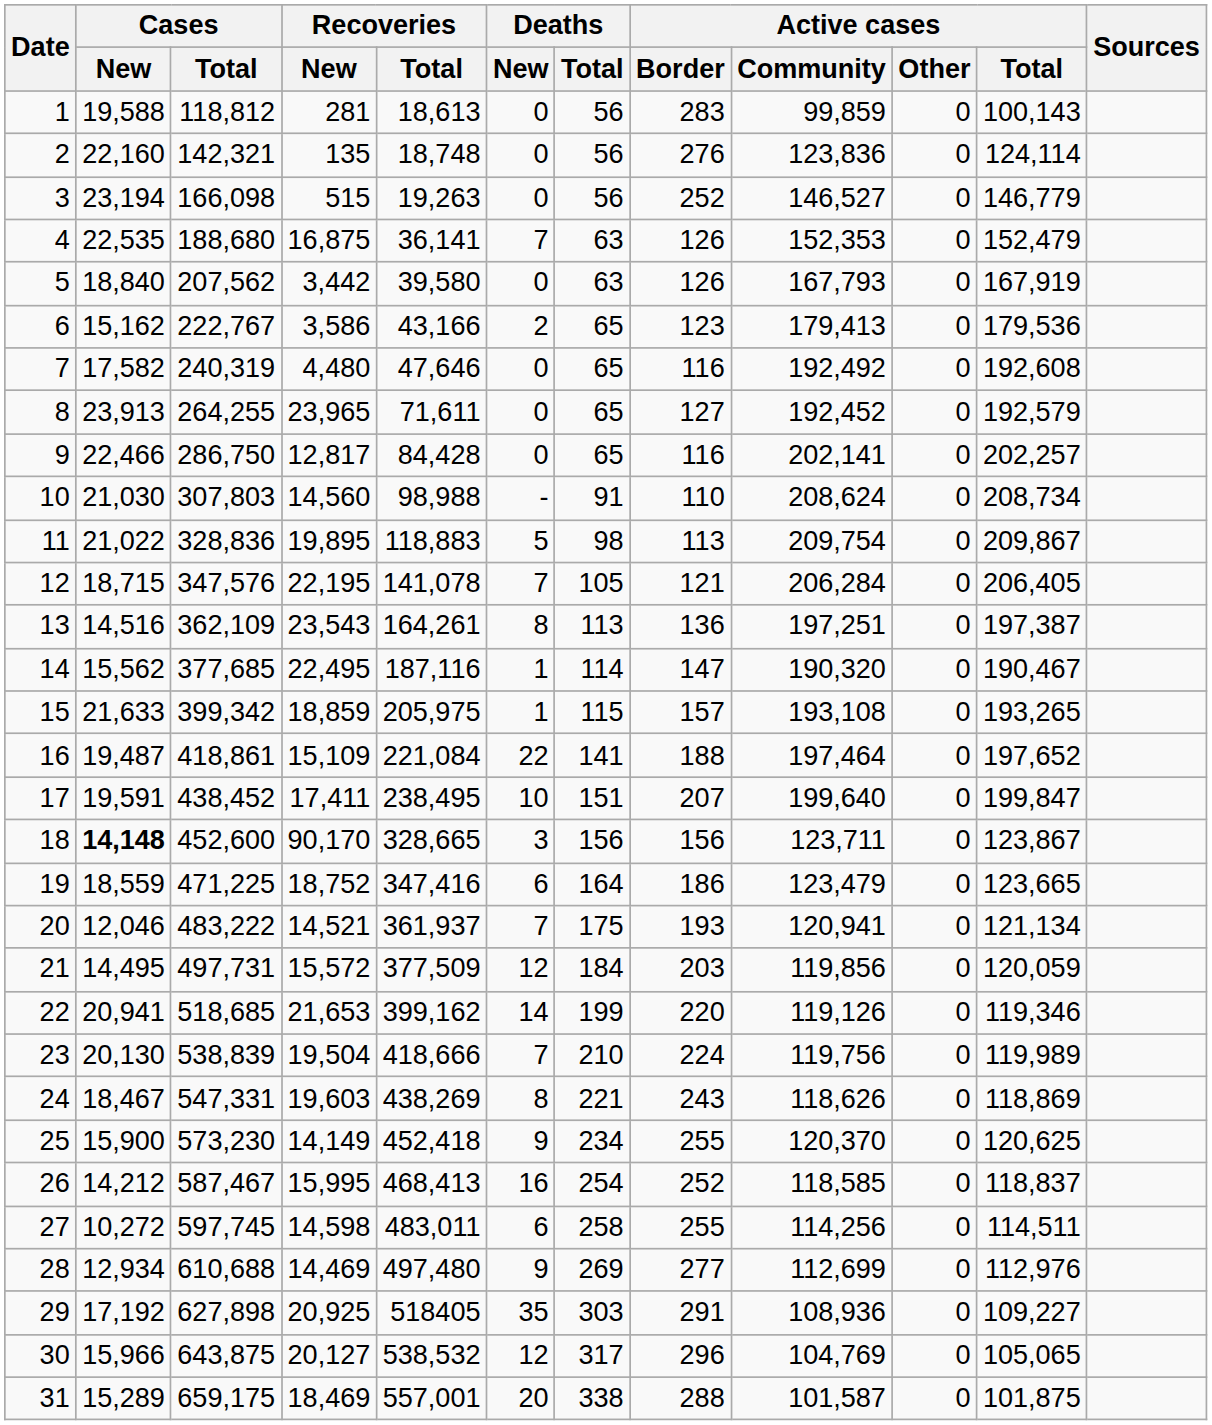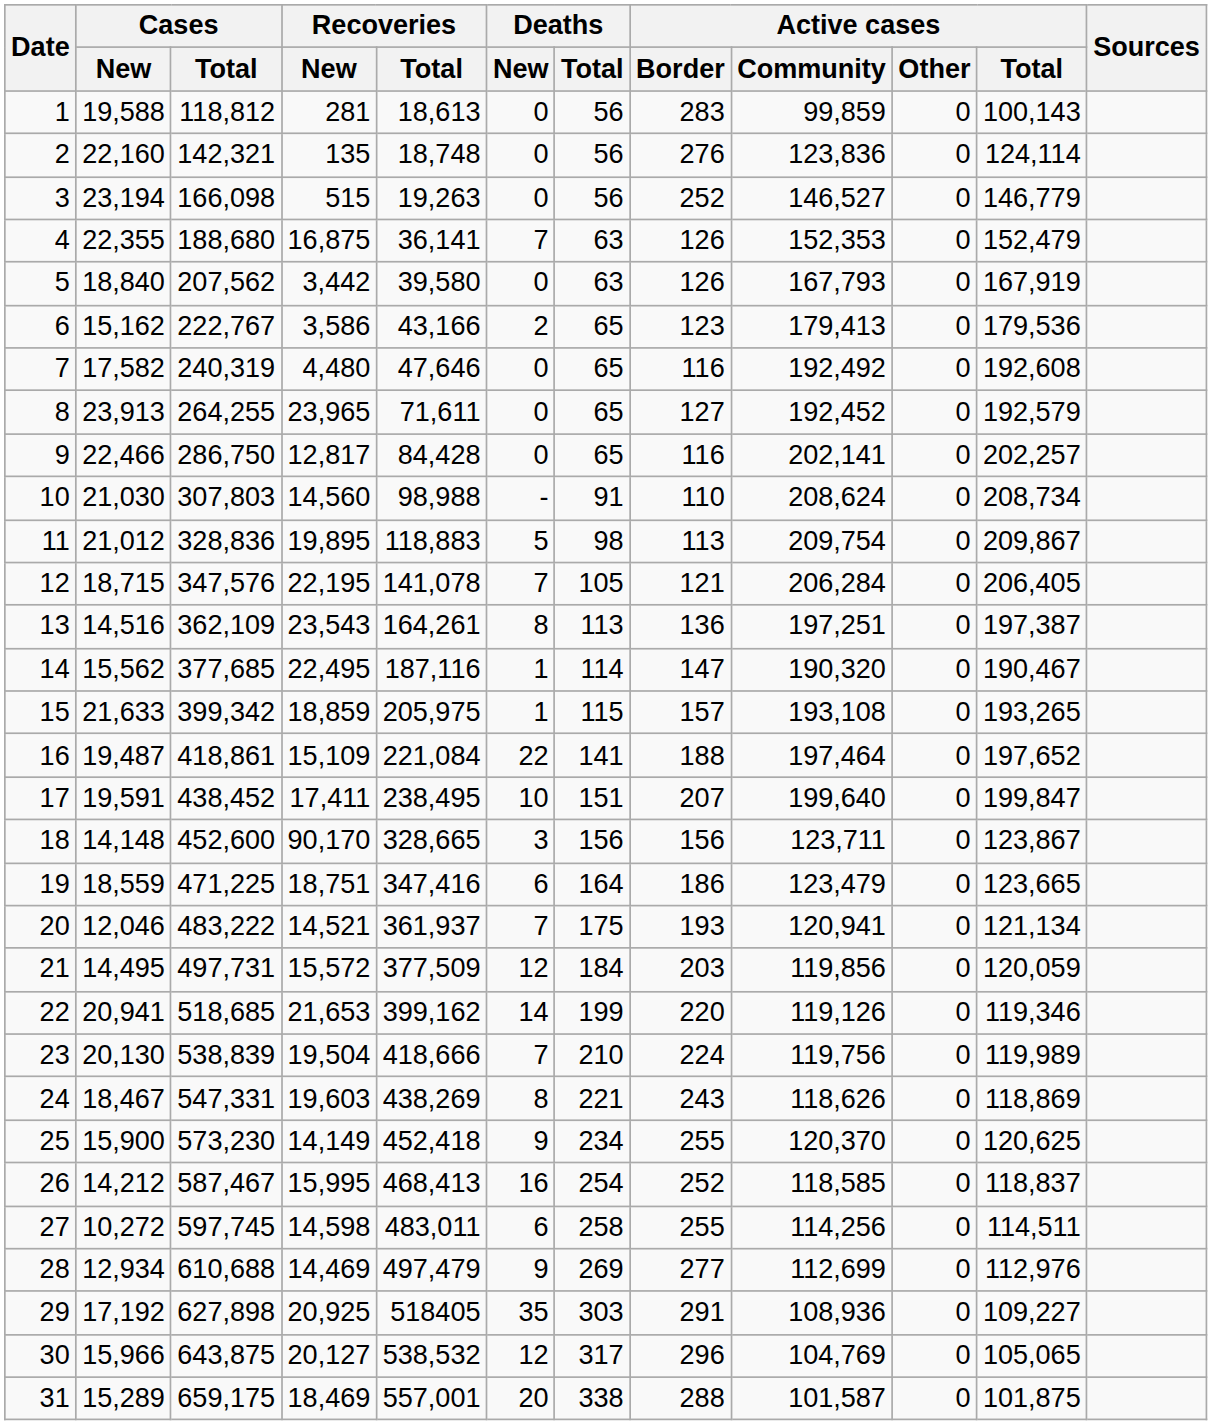4 | Cases / New: 22,535 -> 22,355
11 | Cases / New: 21,022 -> 21,012
18 | Cases / New: bold -> normal
19 | Recoveries / New: 18,752 -> 18,751
28 | Recoveries / Total: 497,480 -> 497,479
